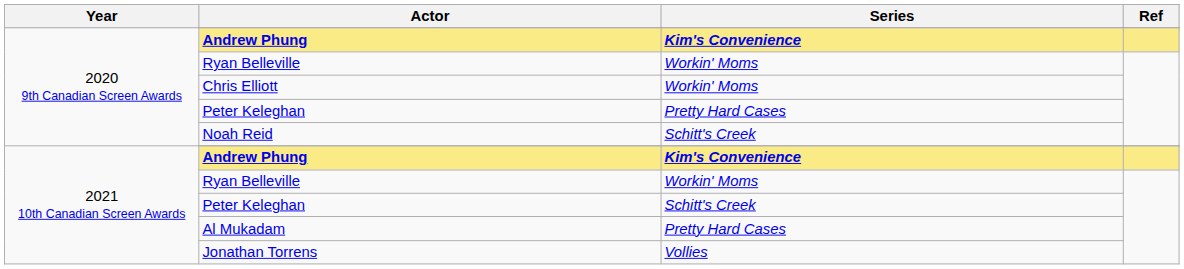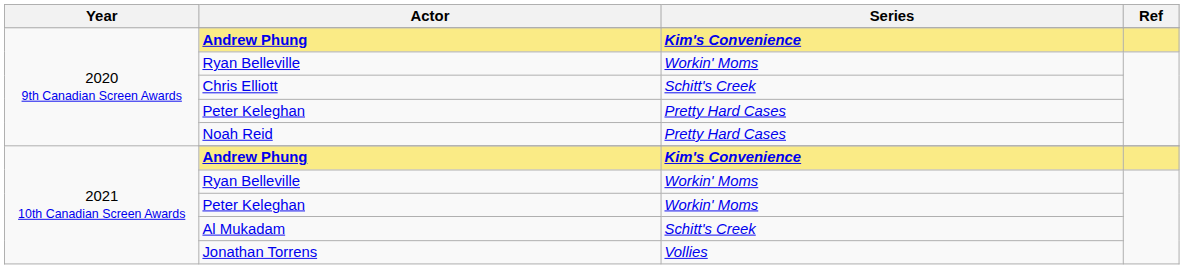Chris Elliott | Series: Workin' Moms -> Schitt's Creek
Noah Reid | Series: Schitt's Creek -> Pretty Hard Cases
2021 10th Canadian Screen Awards / Peter Keleghan | Series: Schitt's Creek -> Workin' Moms
Al Mukadam | Series: Pretty Hard Cases -> Schitt's Creek
